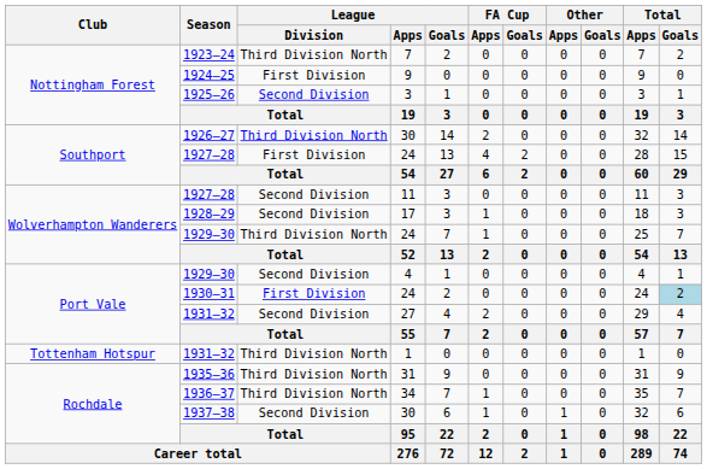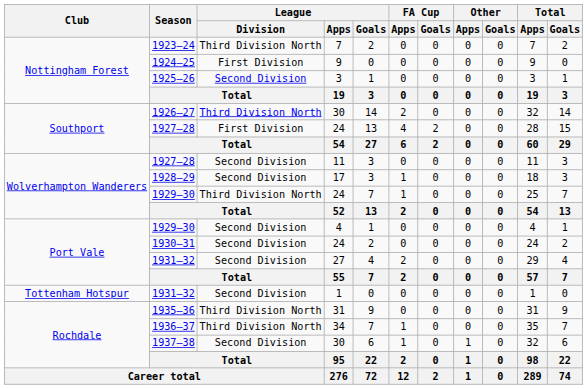1930–31 | League / Division: First Division -> Second Division
1930–31 | Total / Goals: lightblue background -> no background
1931–32 / 1 | League / Division: Third Division North -> Second Division
